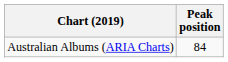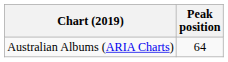Australian Albums (ARIA Charts) | Peak position: 84 -> 64
